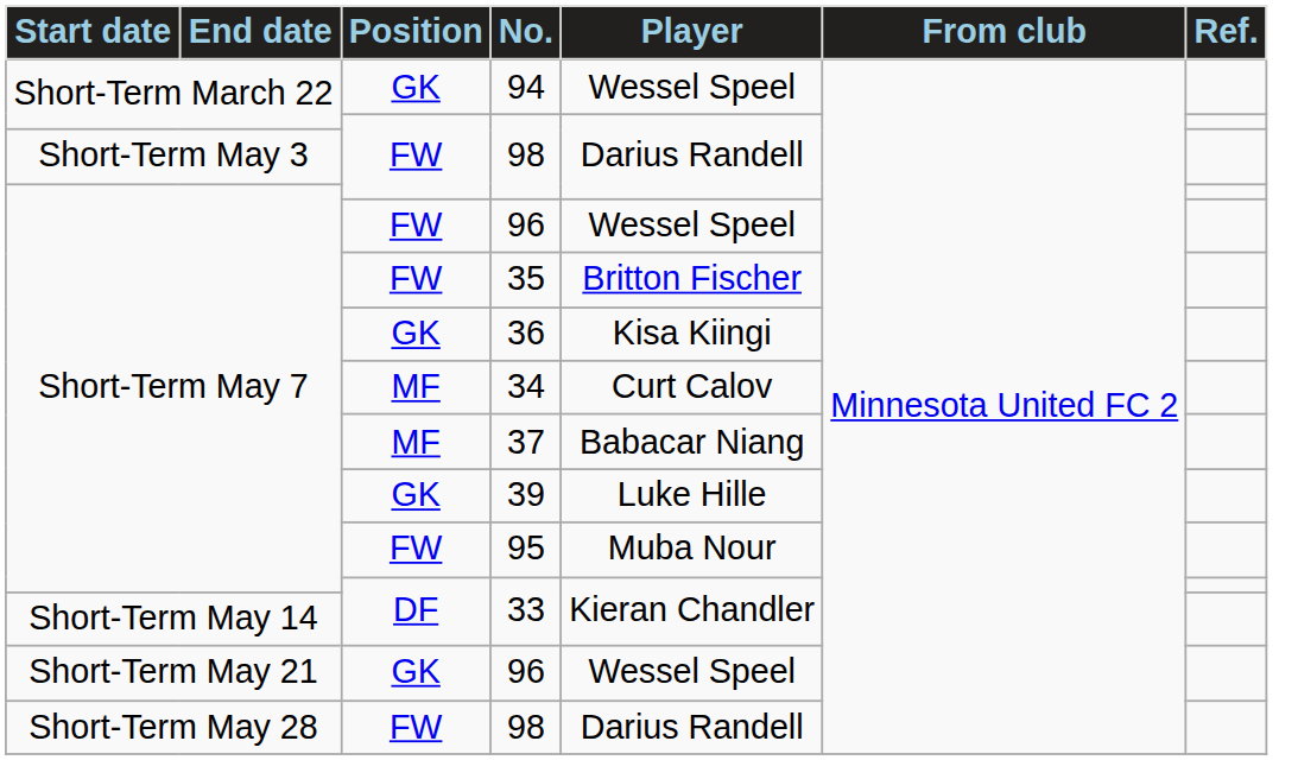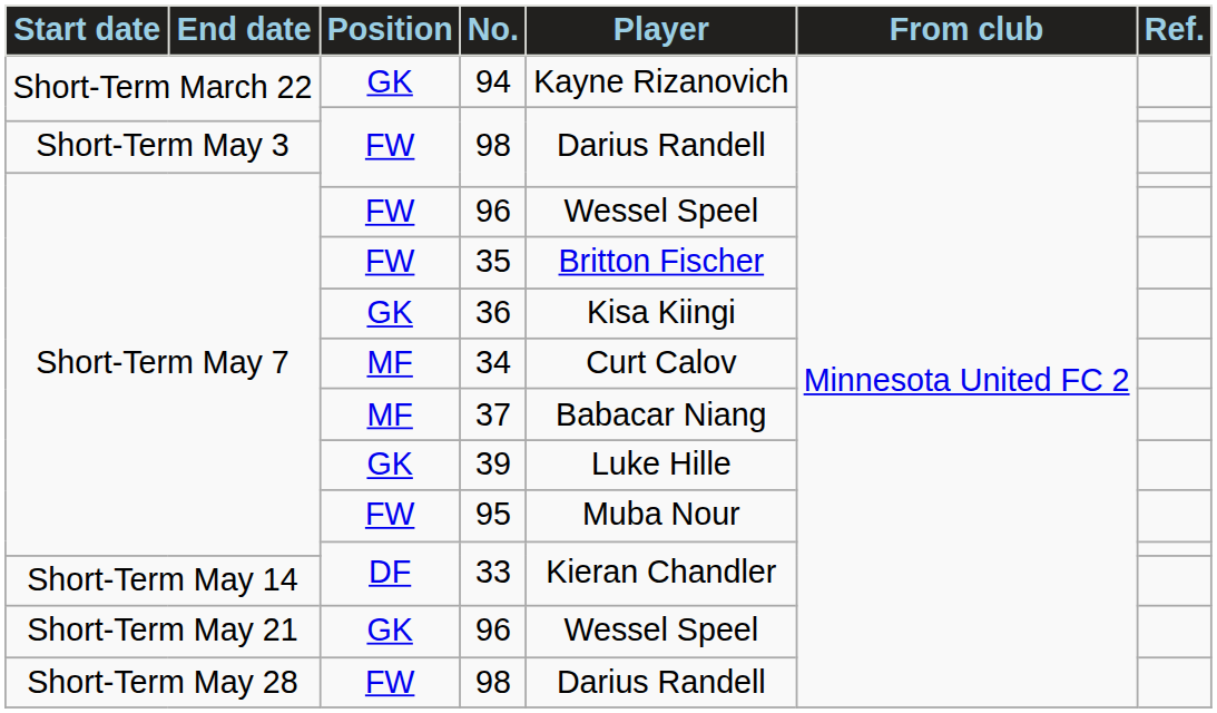94 | Player: Wessel Speel -> Kayne Rizanovich
